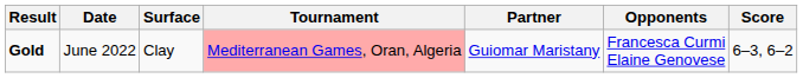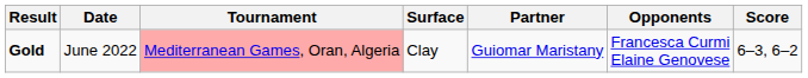columns swapped: Tournament <-> Surface
